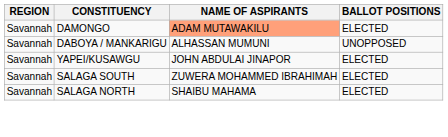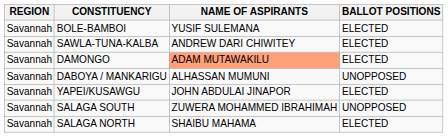+ row: Savannah | BOLE-BAMBOI | YUSIF SULEMANA | ELECTED
+ row: Savannah | SAWLA-TUNA-KALBA | ANDREW DARI CHIWITEY | ELECTED
SALAGA SOUTH | BALLOT POSITIONS: ELECTED -> UNOPPOSED
